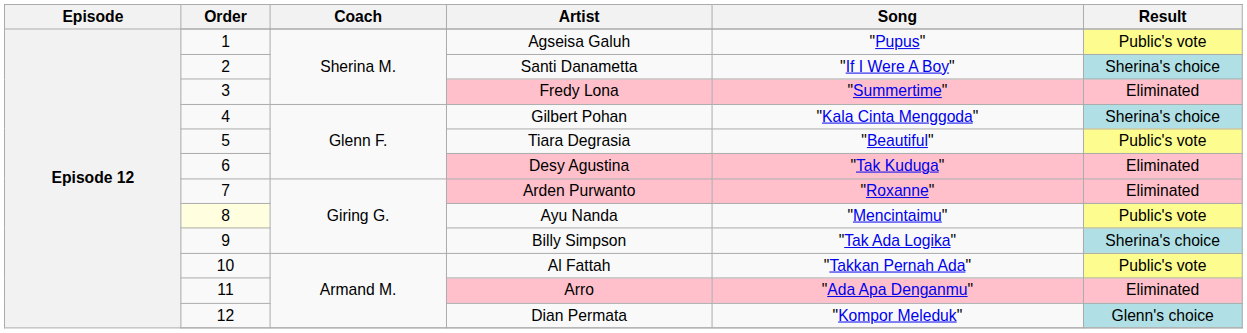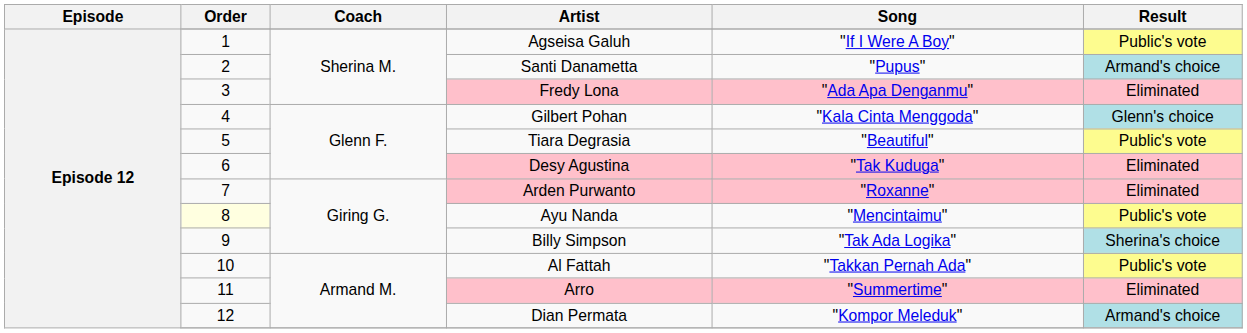Agseisa Galuh | Song: "Pupus" -> "If I Were A Boy"
Santi Danametta | Song: "If I Were A Boy" -> "Pupus"
Santi Danametta | Result: Sherina's choice -> Armand's choice
Fredy Lona | Song: "Summertime" -> "Ada Apa Denganmu"
Gilbert Pohan | Result: Sherina's choice -> Glenn's choice
Arro | Song: "Ada Apa Denganmu" -> "Summertime"
Dian Permata | Result: Glenn's choice -> Armand's choice
